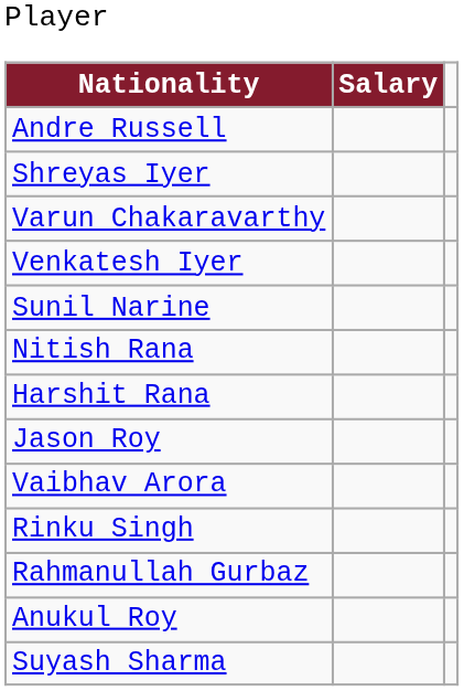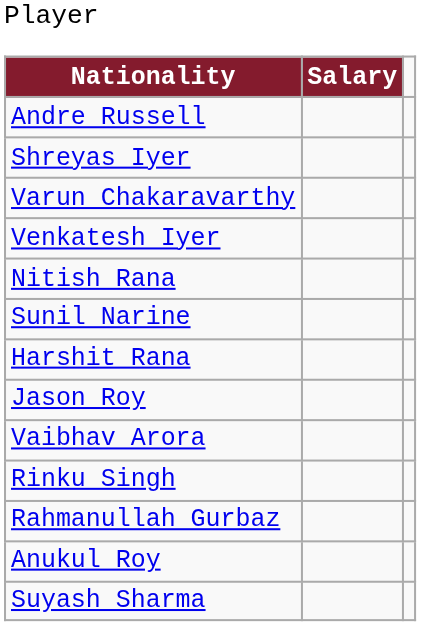rows swapped: Nitish Rana <-> Sunil Narine
